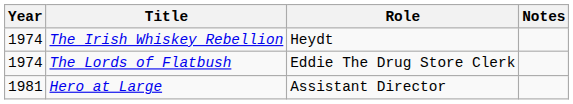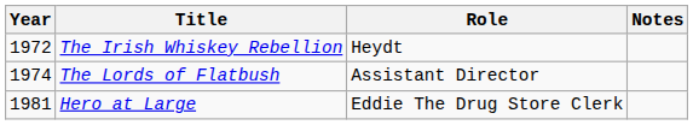The Irish Whiskey Rebellion | Year: 1974 -> 1972
The Lords of Flatbush | Role: Eddie The Drug Store Clerk -> Assistant Director
Hero at Large | Role: Assistant Director -> Eddie The Drug Store Clerk
